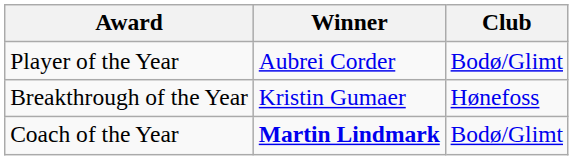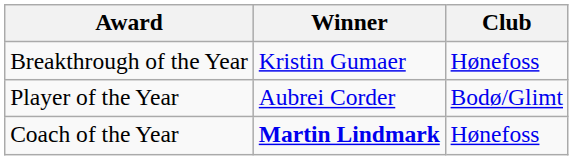rows swapped: Player of the Year <-> Breakthrough of the Year
Coach of the Year | Club: Bodø/Glimt -> Hønefoss
